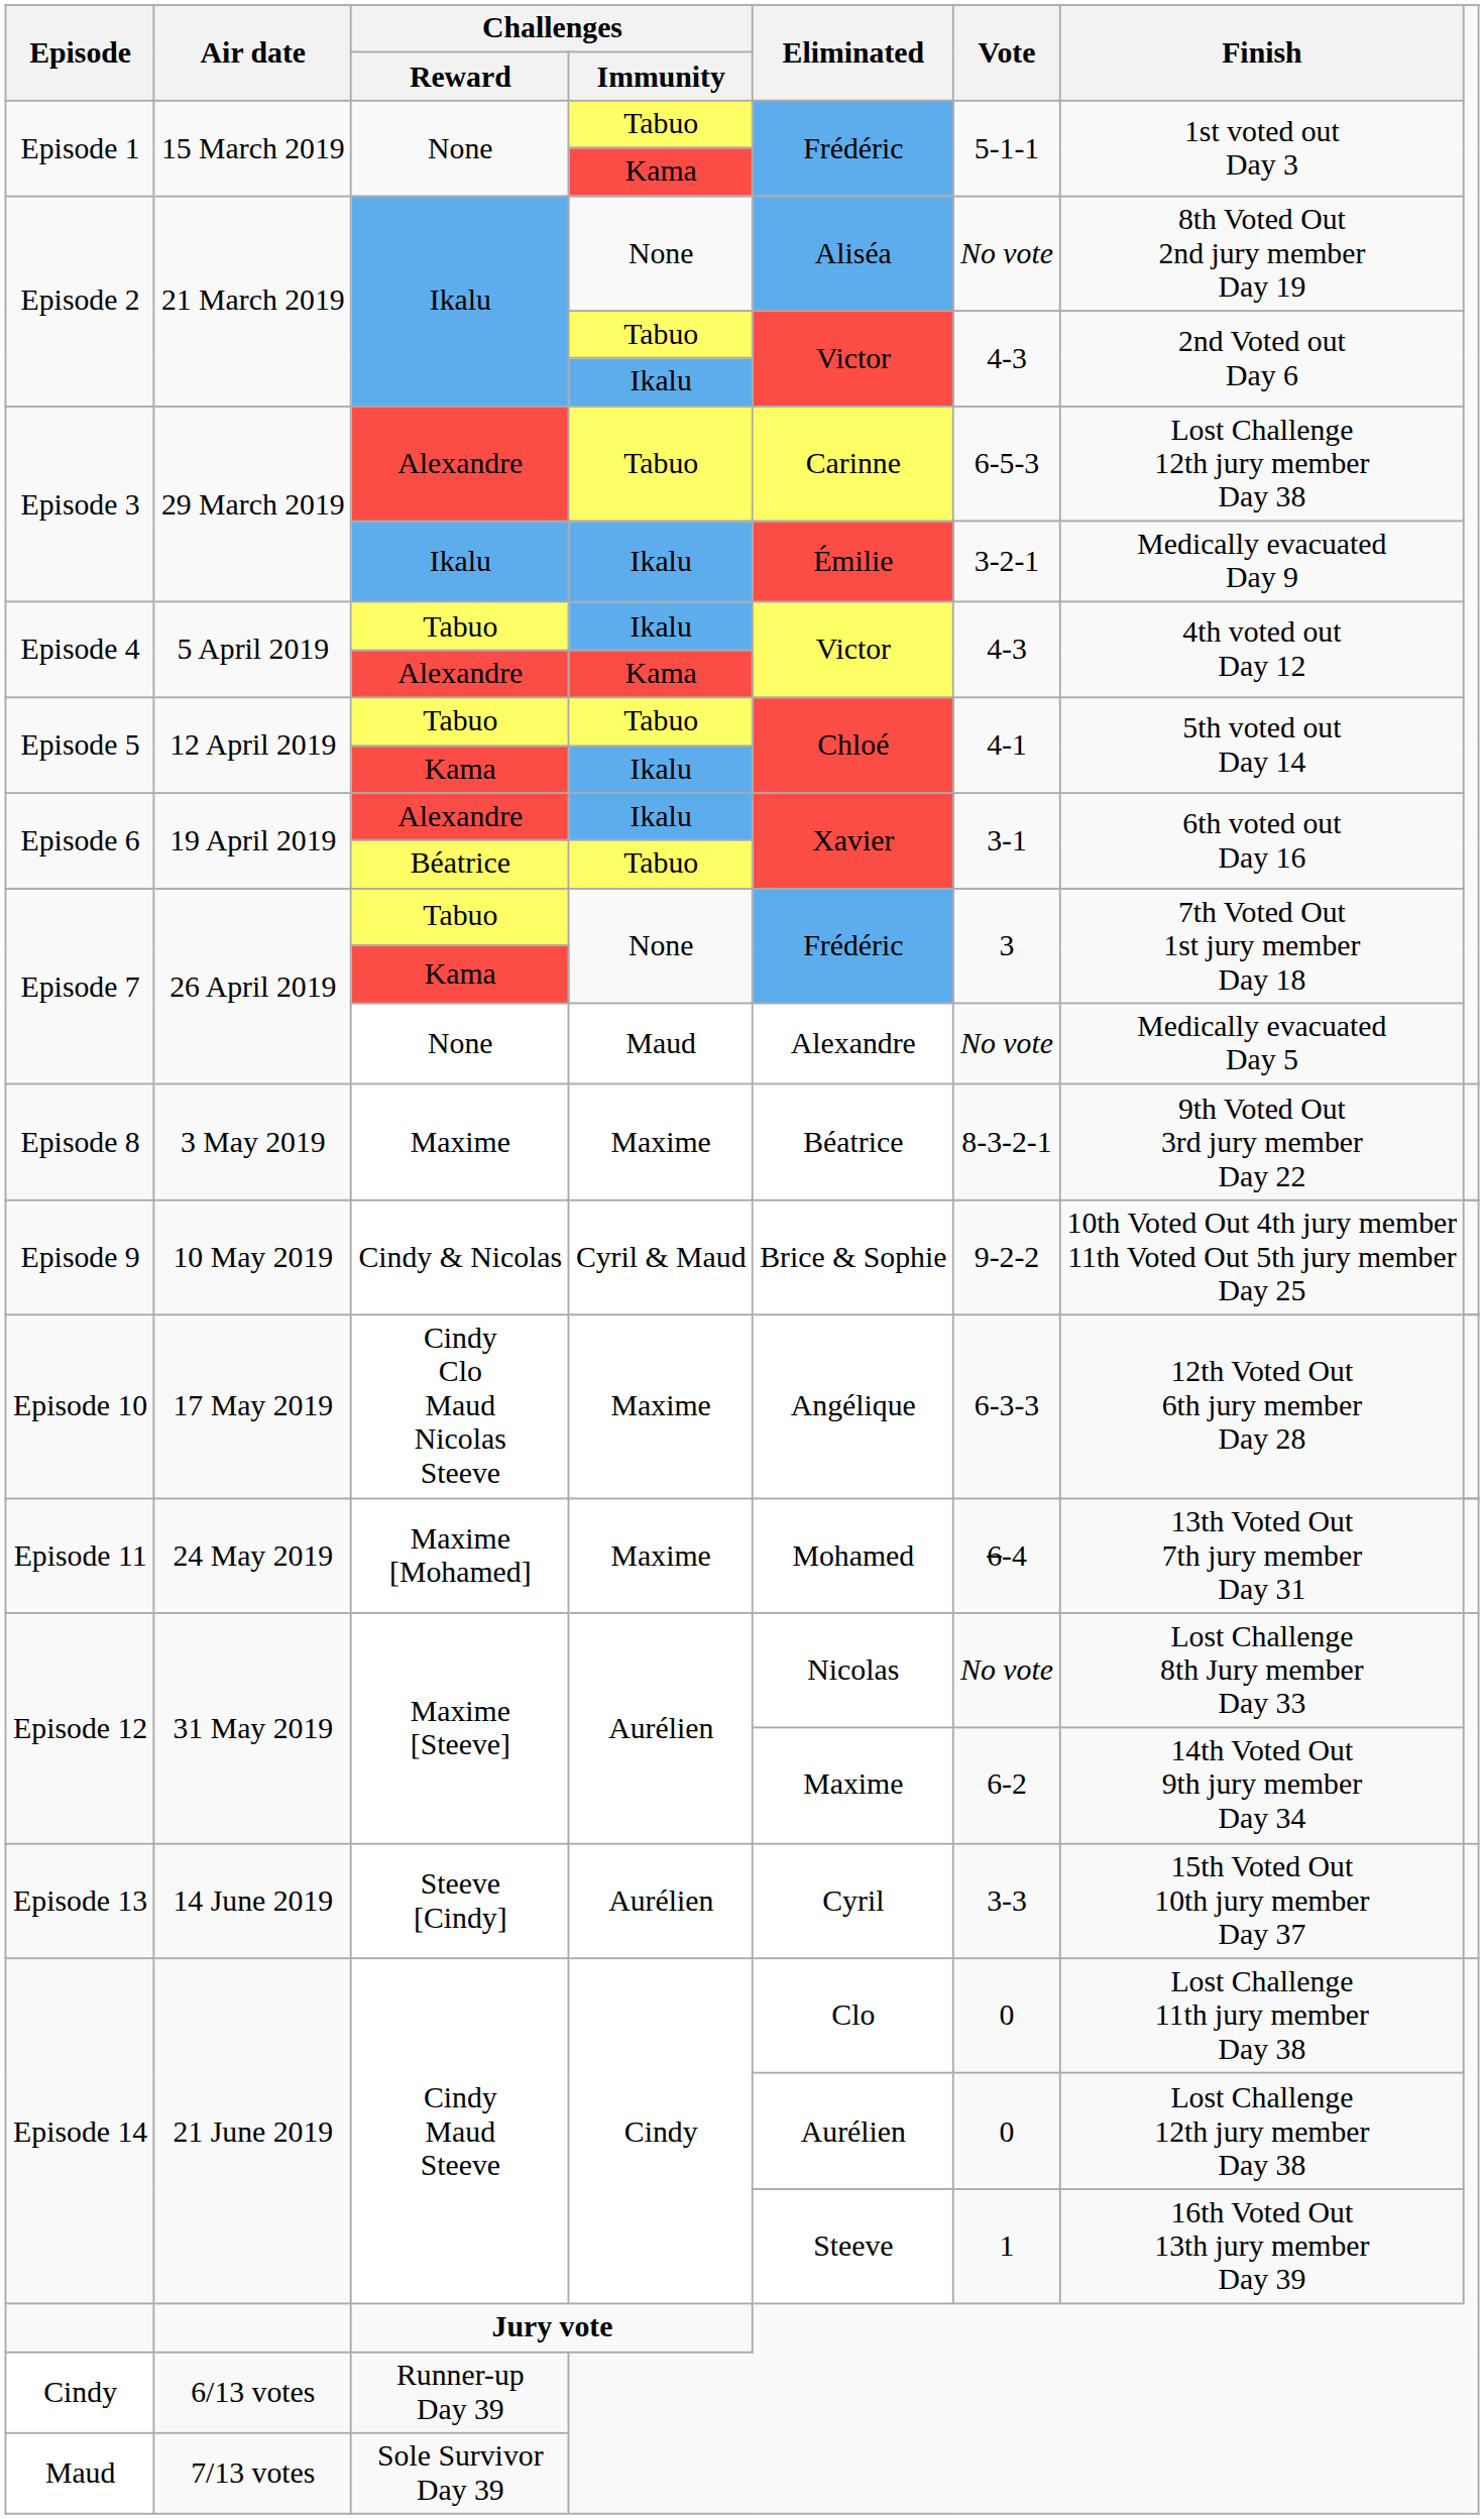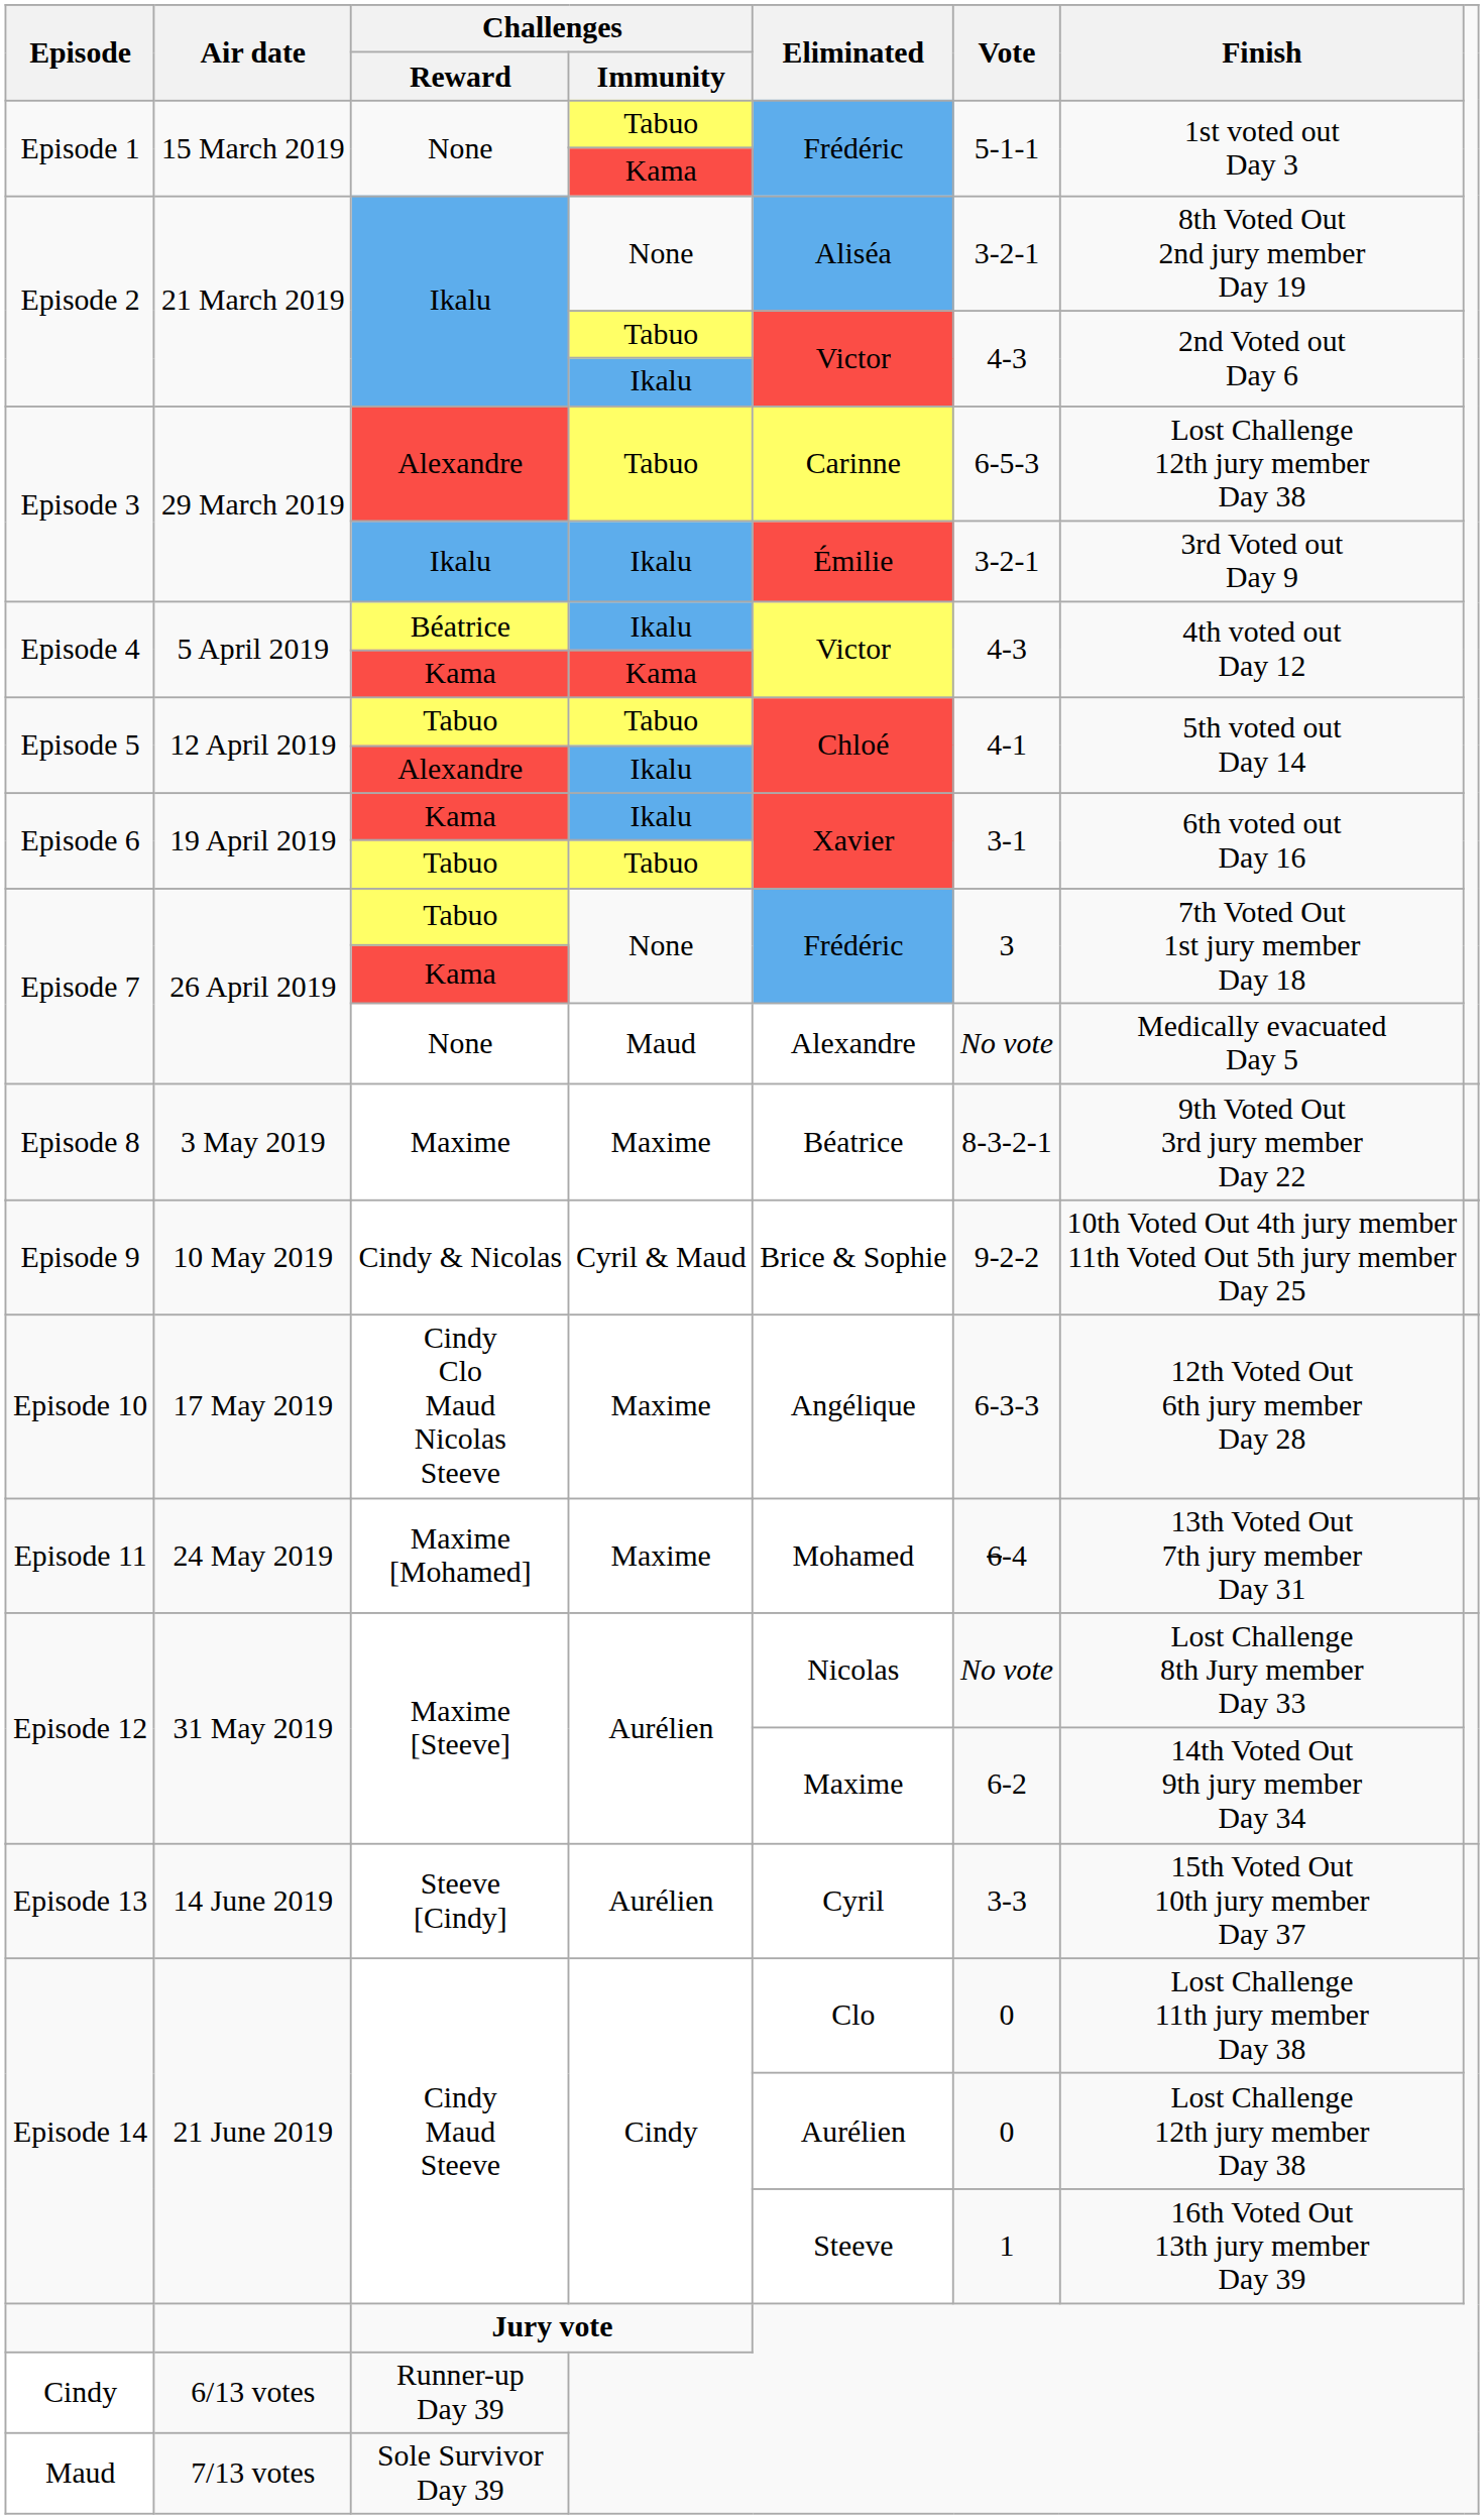Episode 2 / None | Vote: No vote -> 3-2-1
Episode 3 / Ikalu | Finish: Medically evacuated Day 9 -> 3rd Voted out Day 9
Episode 4 / Ikalu | Challenges / Reward: Tabuo -> Béatrice
Episode 4 / Kama | Challenges / Reward: Alexandre -> Kama
Episode 5 / Ikalu | Challenges / Reward: Kama -> Alexandre
Episode 6 / Ikalu | Challenges / Reward: Alexandre -> Kama
Episode 6 / Tabuo | Challenges / Reward: Béatrice -> Tabuo
